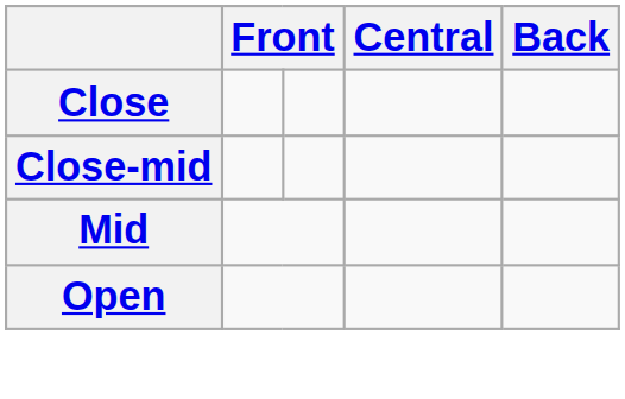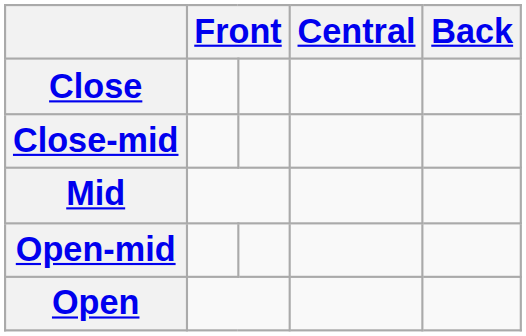+ row: Open-mid
